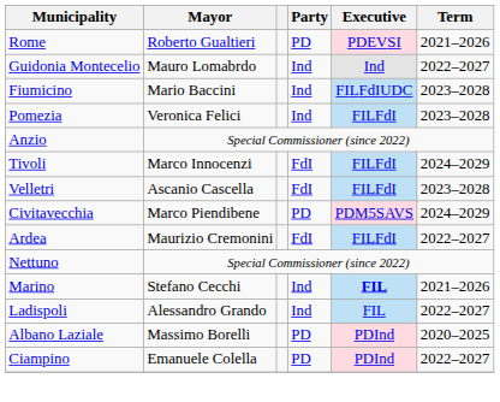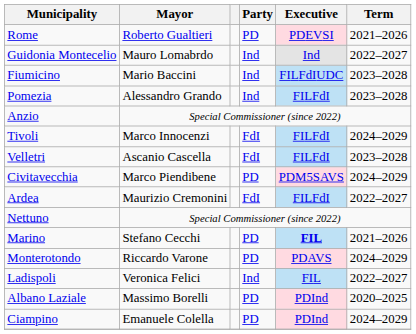Pomezia | Mayor: Veronica Felici -> Alessandro Grando
Marino | Party: Ind -> PD
+ row: Monterotondo | Riccardo Varone | PD | PDAVS | 2024–2029
Ladispoli | Mayor: Alessandro Grando -> Veronica Felici
Ciampino | Term: 2022–2027 -> 2024–2029
